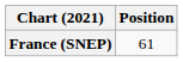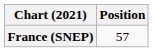France (SNEP) | Position: 61 -> 57
